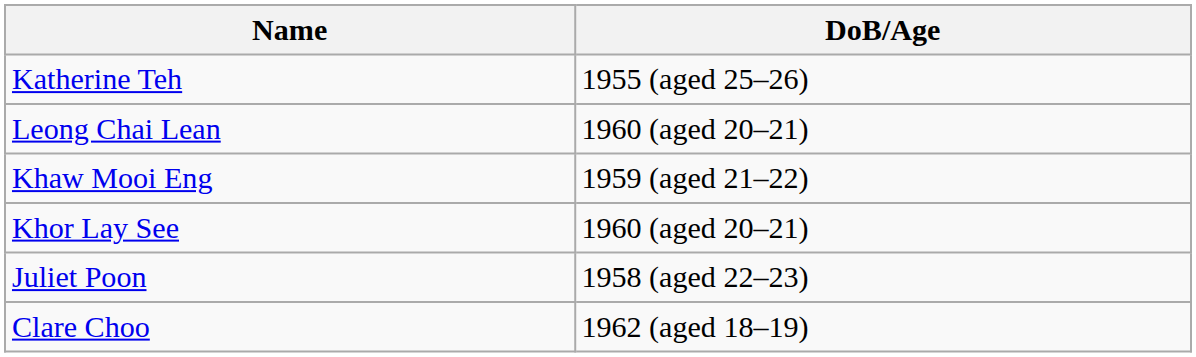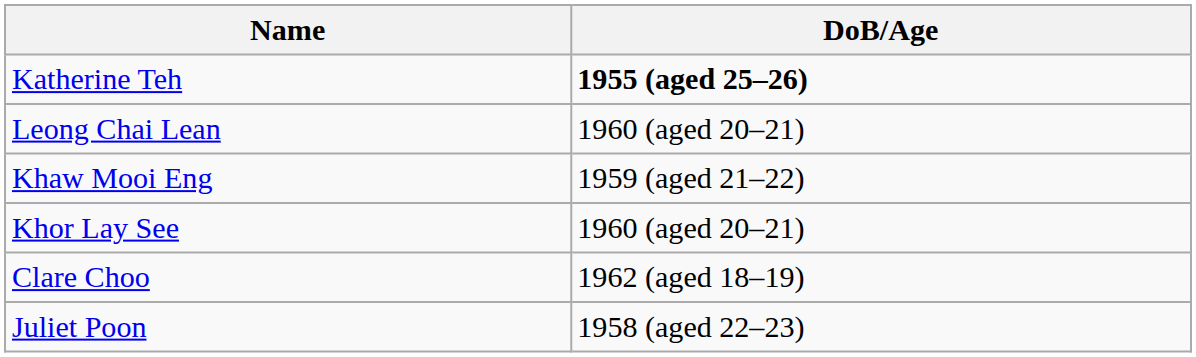Katherine Teh | DoB/Age: normal -> bold
rows swapped: Clare Choo <-> Juliet Poon
